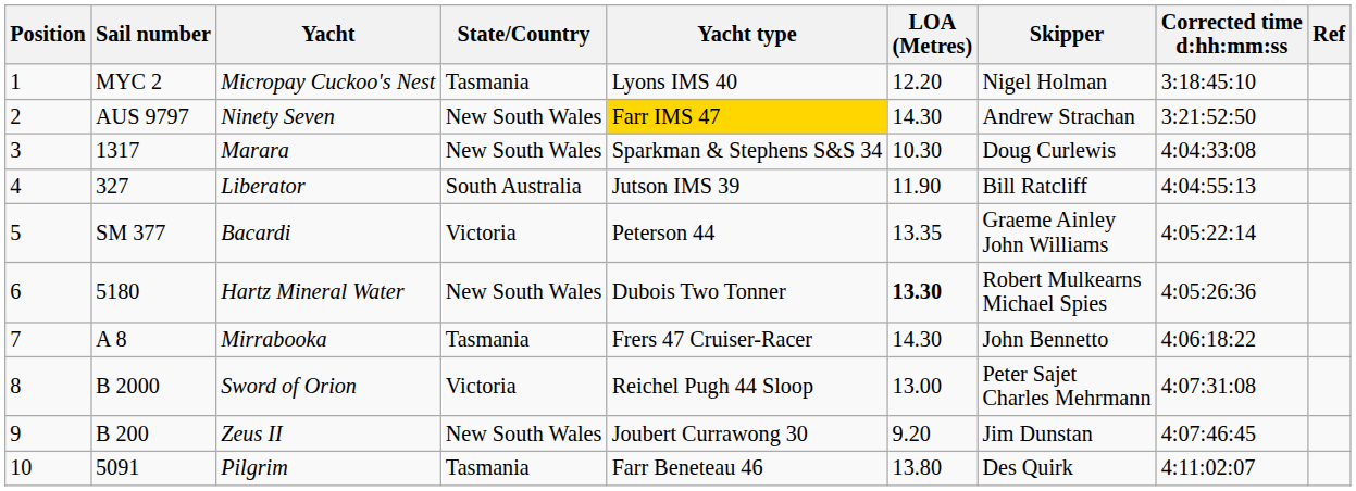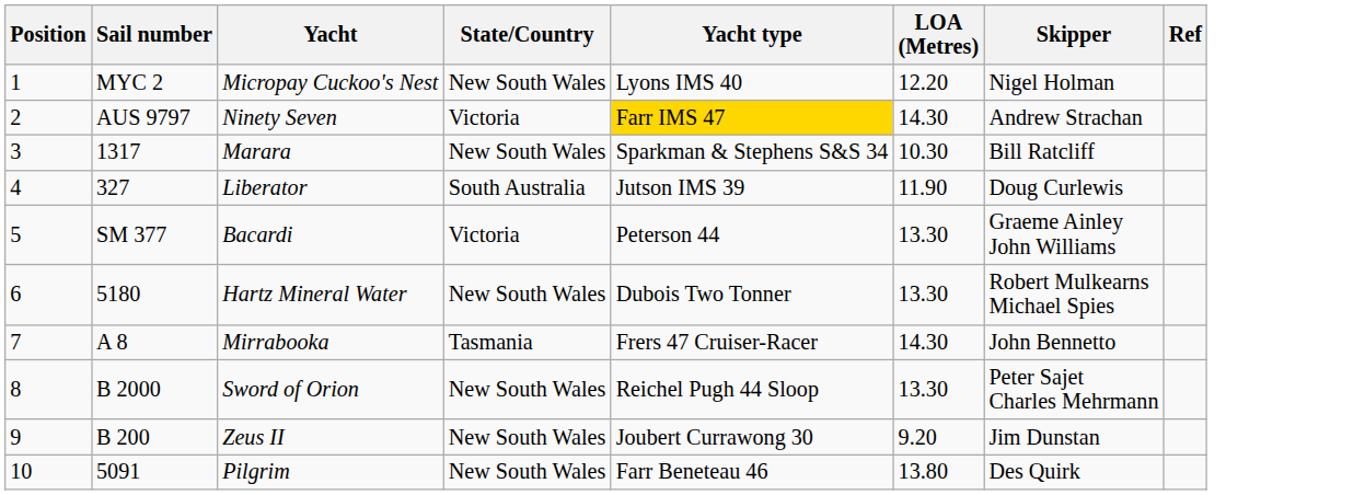- column: Corrected time d:hh:mm:ss | 3:18:45:10 | 3:21:52:50 | 4:04:33:08 | 4:04:55:13 | 4:05:22:14 | 4:05:26:36 | 4:06:18:22 | 4:07:31:08 | 4:07:46:45 | 4:11:02:07
Micropay Cuckoo's Nest | State/Country: Tasmania -> New South Wales
Ninety Seven | State/Country: New South Wales -> Victoria
Marara | Skipper: Doug Curlewis -> Bill Ratcliff
Liberator | Skipper: Bill Ratcliff -> Doug Curlewis
Bacardi | LOA (Metres): 13.35 -> 13.30
Hartz Mineral Water | LOA (Metres): bold -> normal
Sword of Orion | State/Country: Victoria -> New South Wales
Sword of Orion | LOA (Metres): 13.00 -> 13.30
Pilgrim | State/Country: Tasmania -> New South Wales
